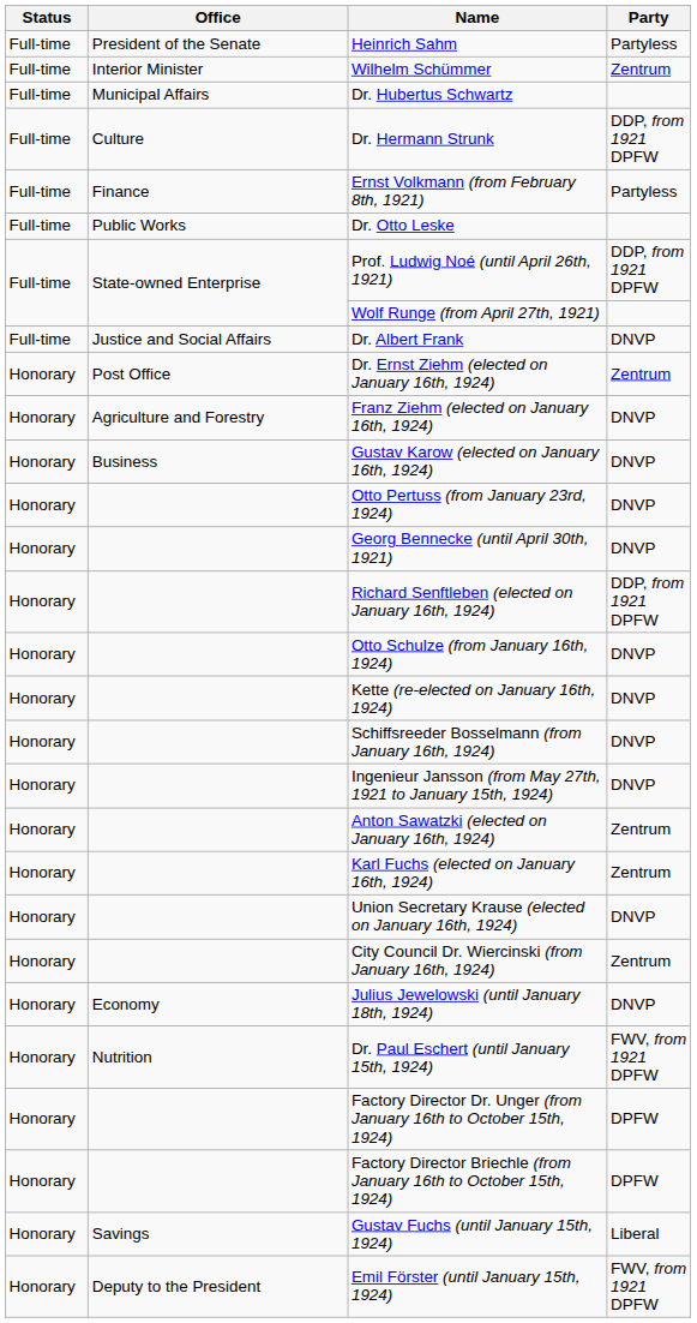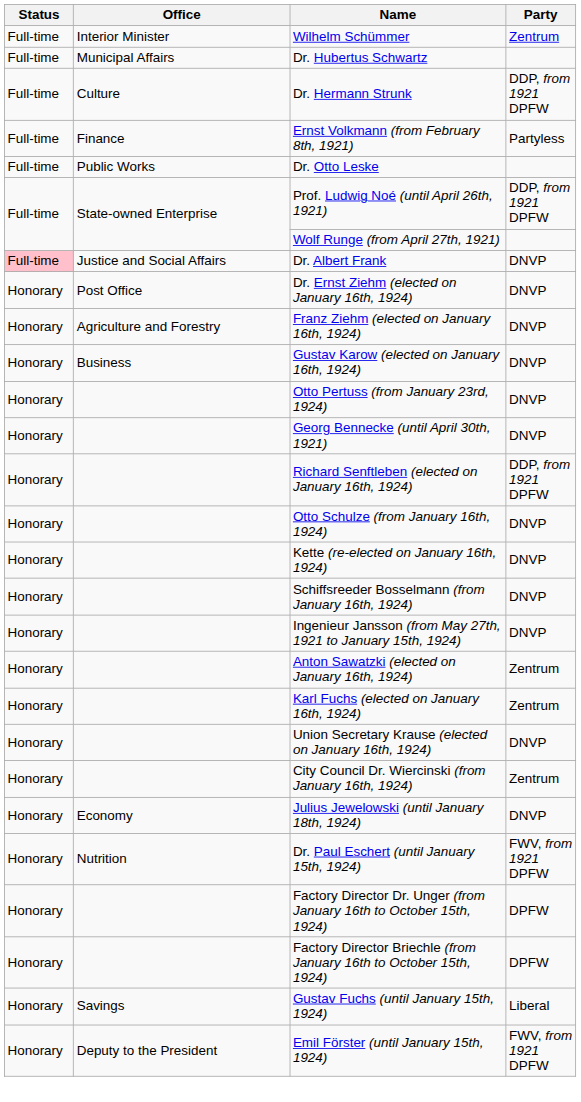- row: Full-time | President of the Senate | Heinrich Sahm | Partyless
Dr. Albert Frank | Status: no background -> pink background
Dr. Ernst Ziehm (elected on January 16th, 1924) | Party: Zentrum -> DNVP
